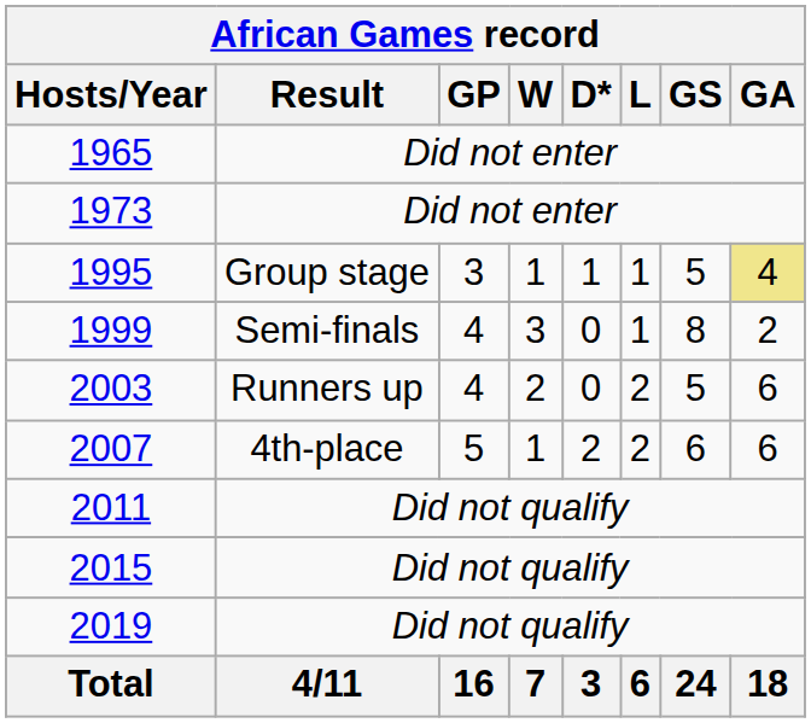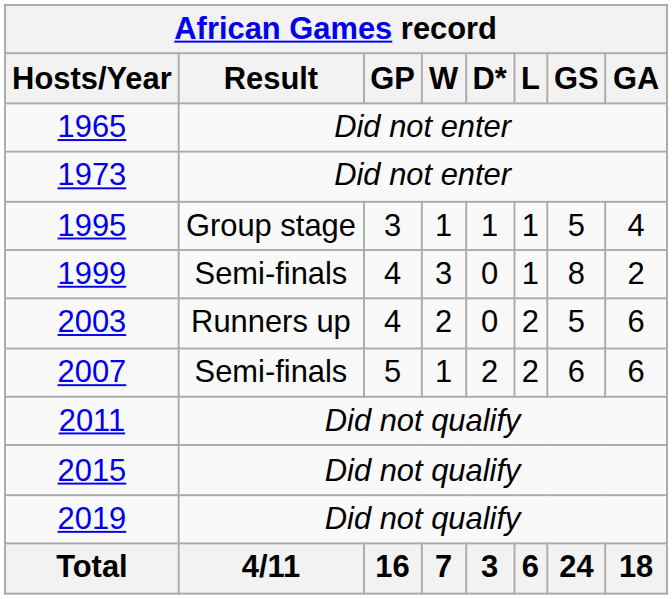1995 | GA: khaki background -> no background
2007 | Result: 4th-place -> Semi-finals
